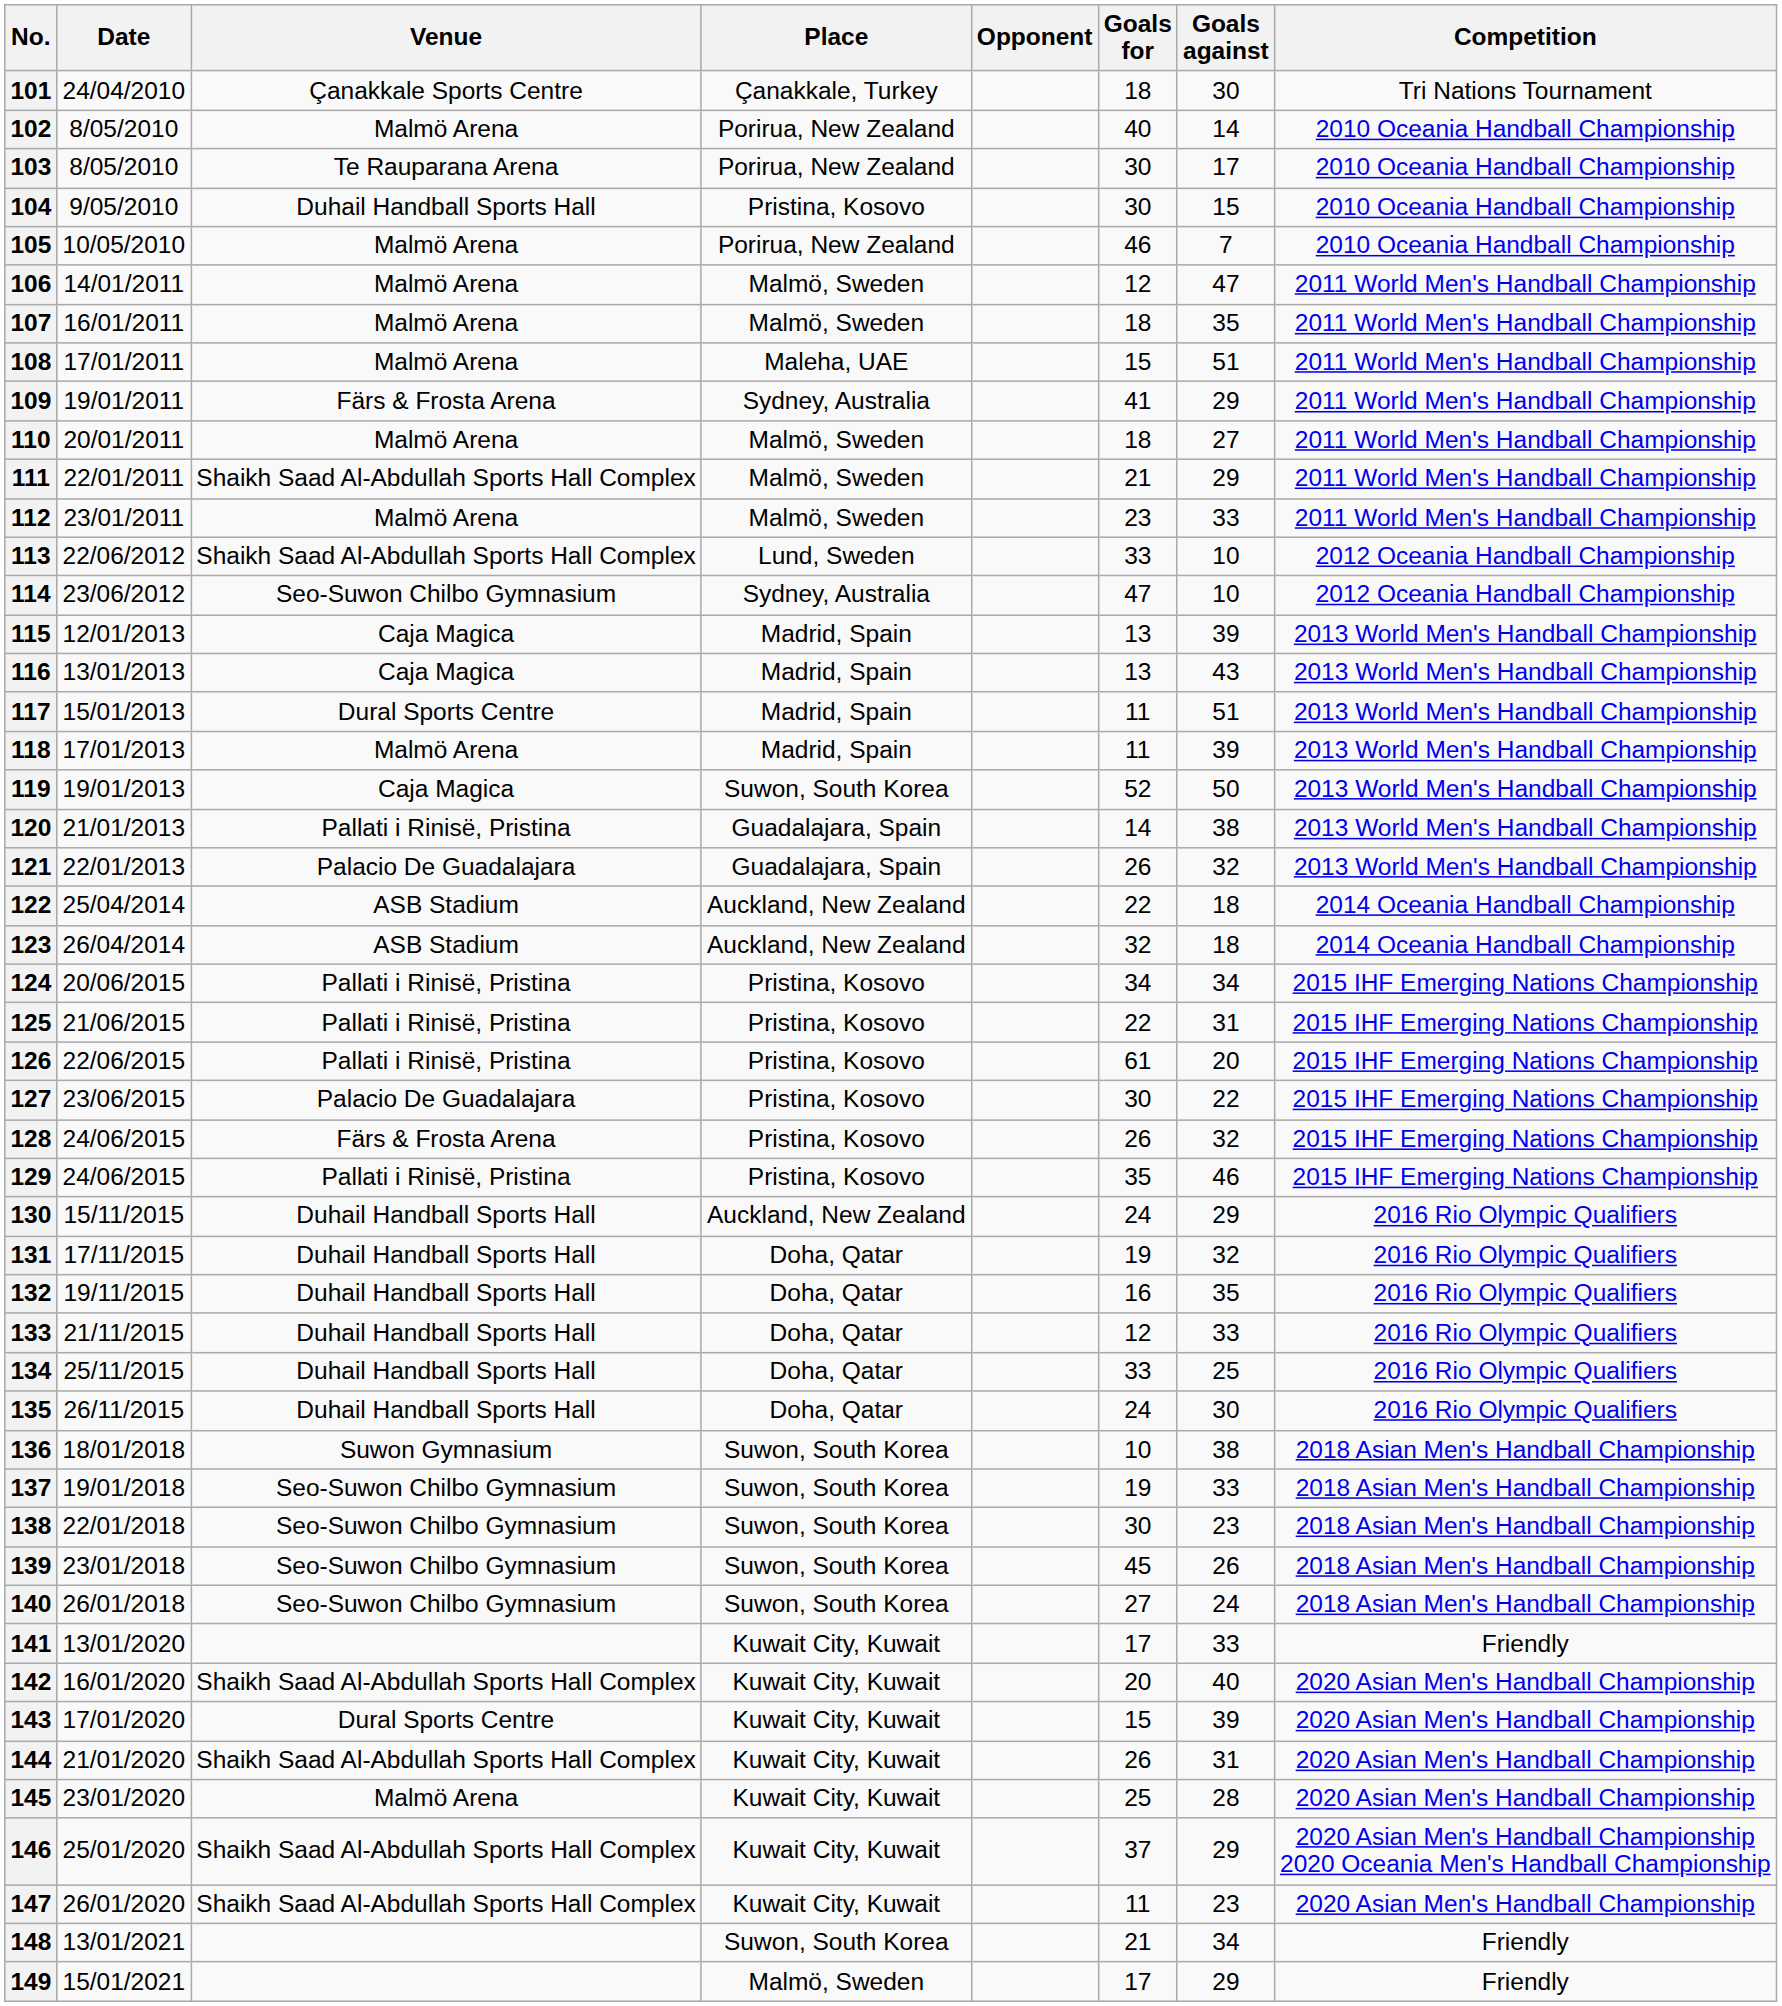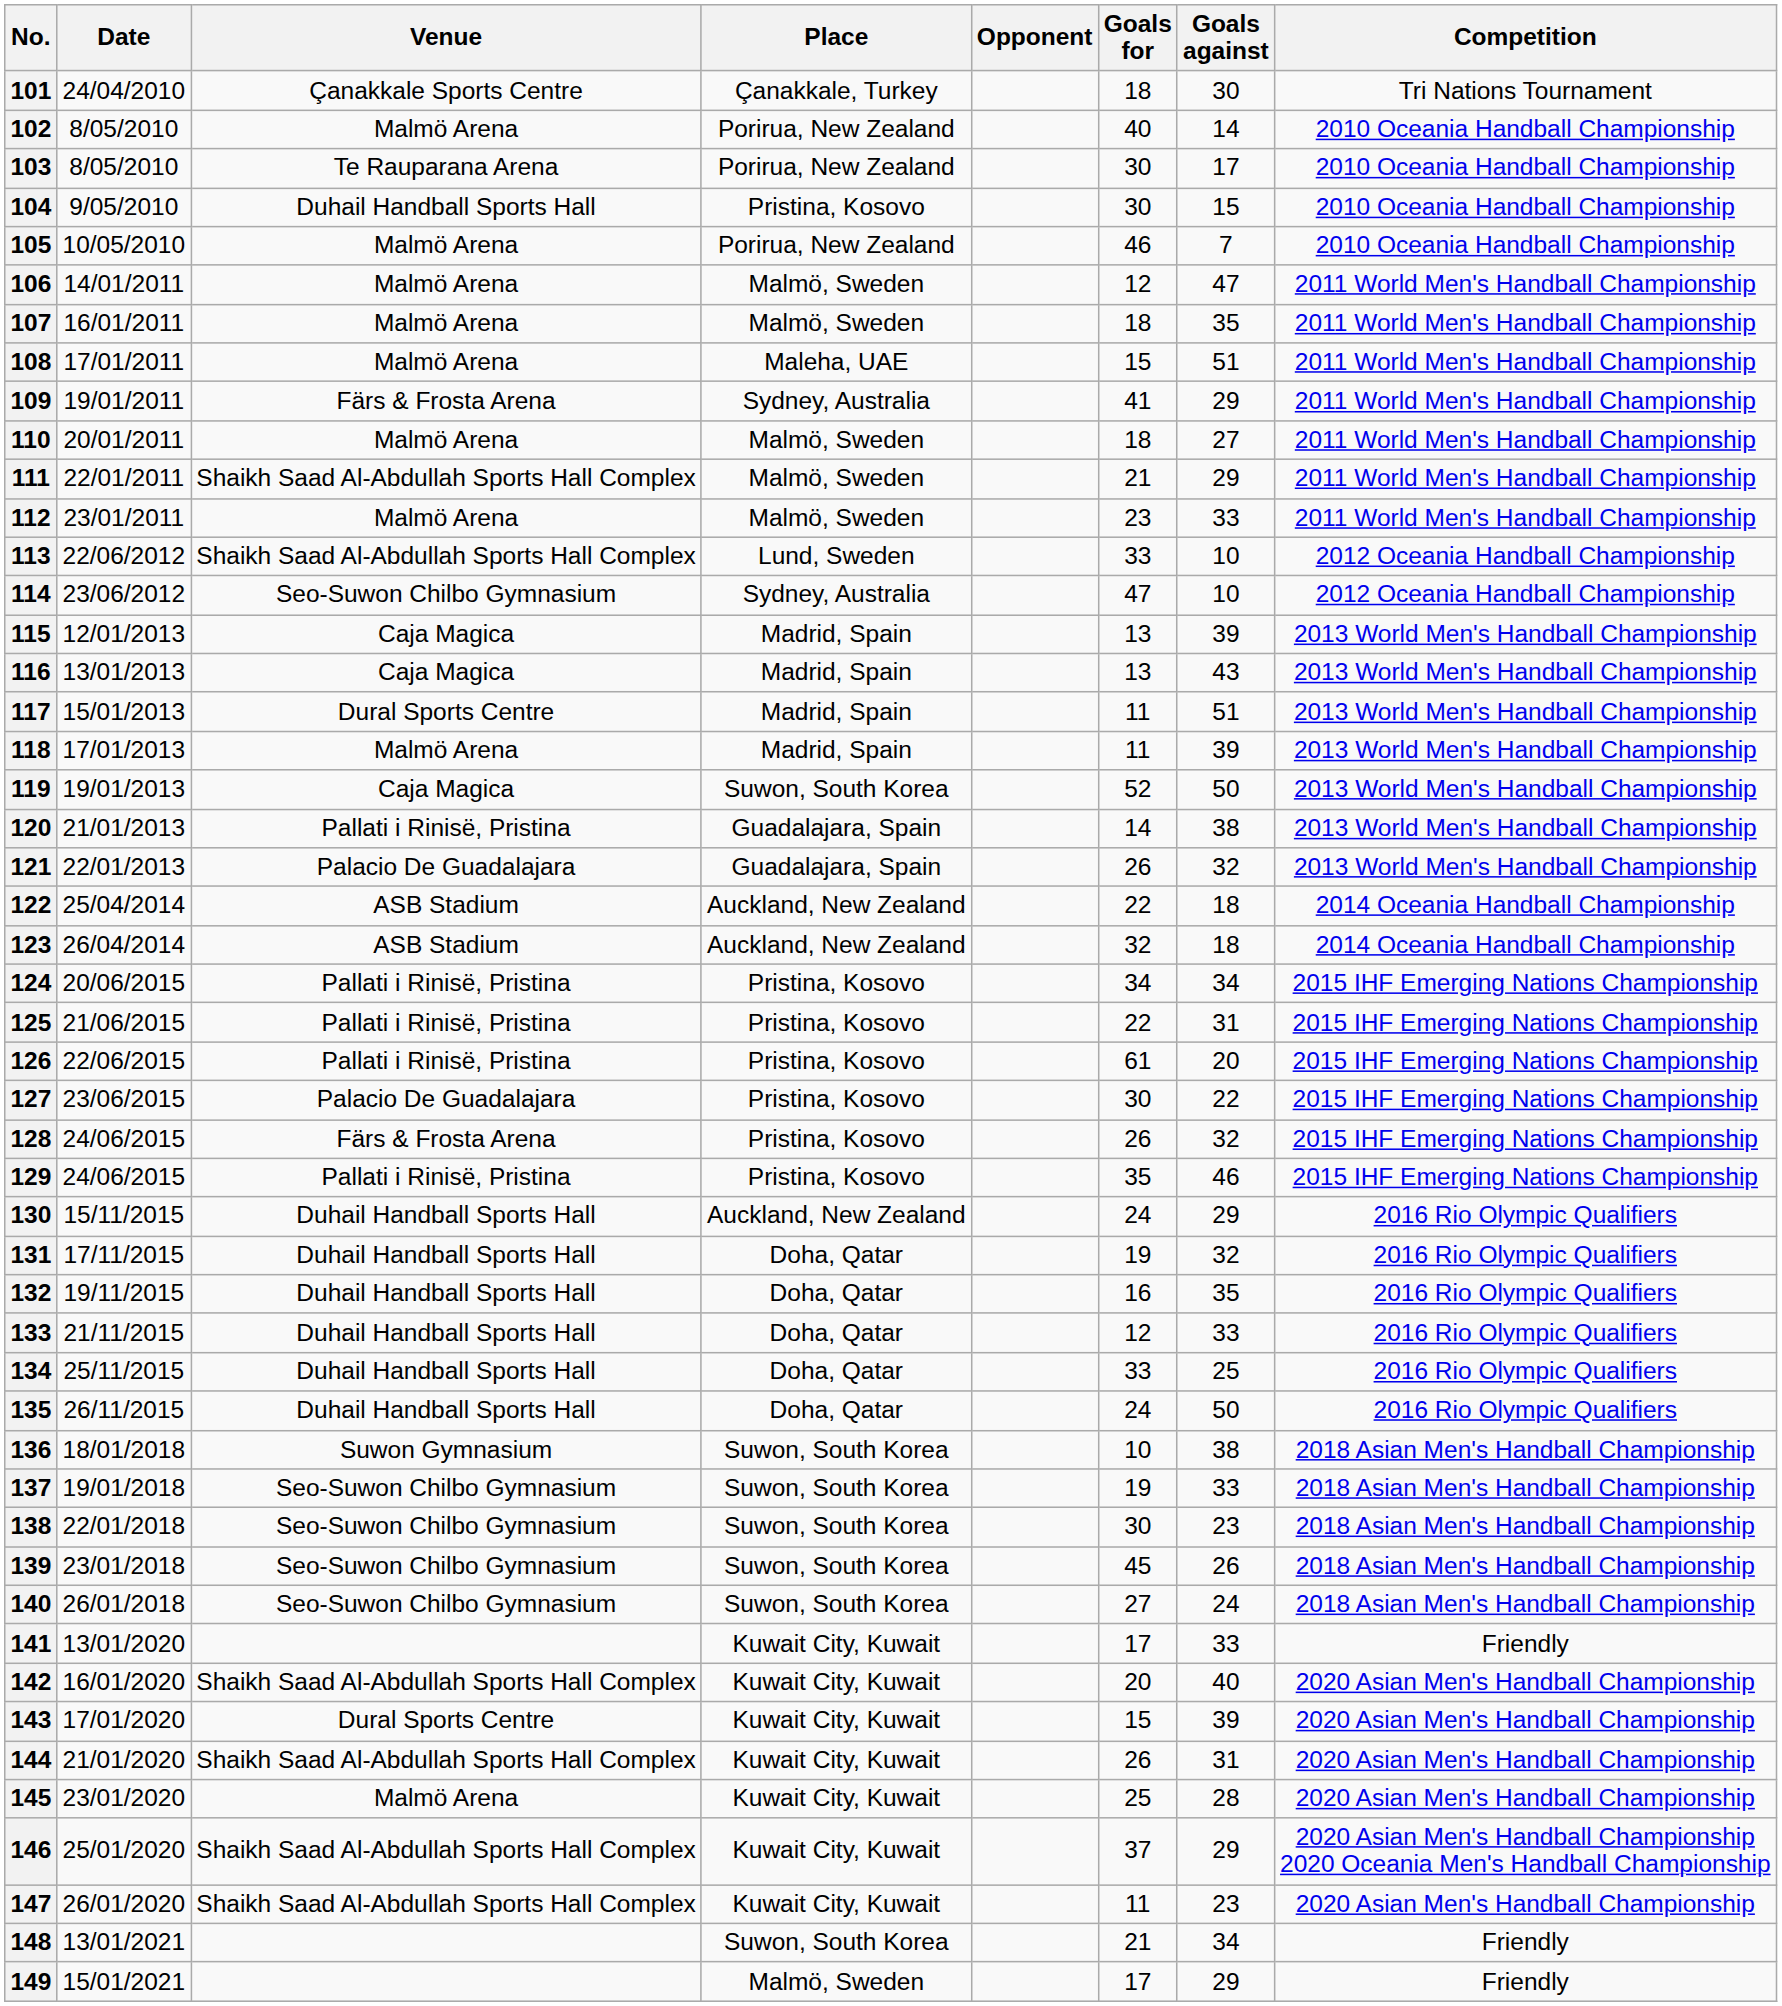135 | Goals against: 30 -> 50
